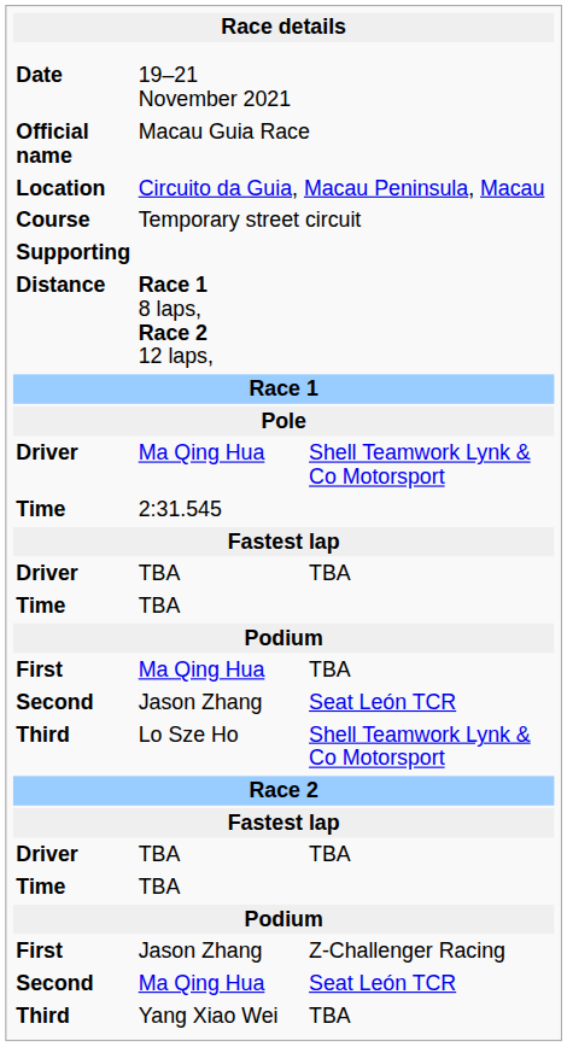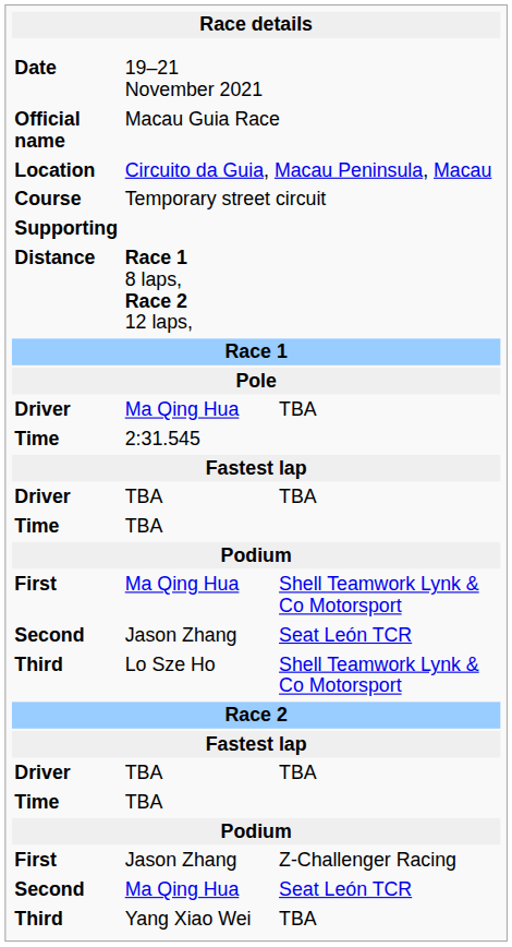Driver / Ma Qing Hua | column 3: Shell Teamwork Lynk & Co Motorsport -> TBA
First / Ma Qing Hua | column 3: TBA -> Shell Teamwork Lynk & Co Motorsport
